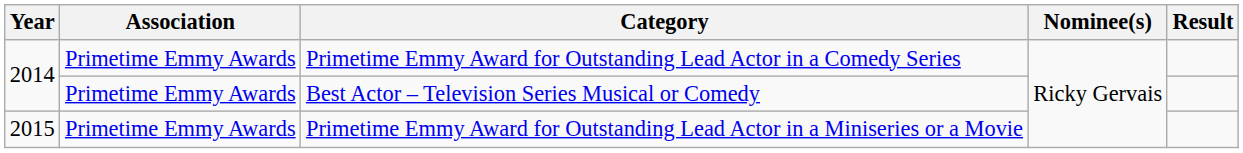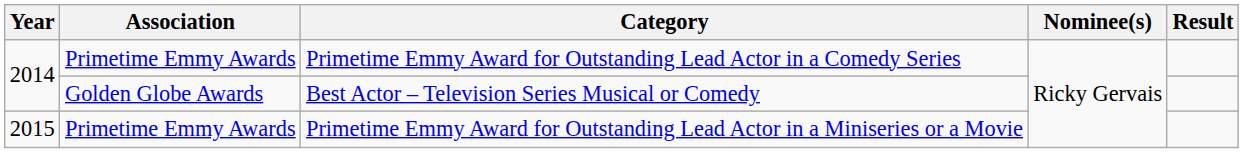Best Actor – Television Series Musical or Comedy | Association: Primetime Emmy Awards -> Golden Globe Awards
